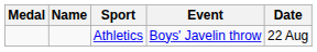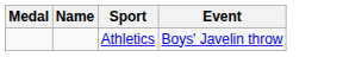- column: Date | 22 Aug
